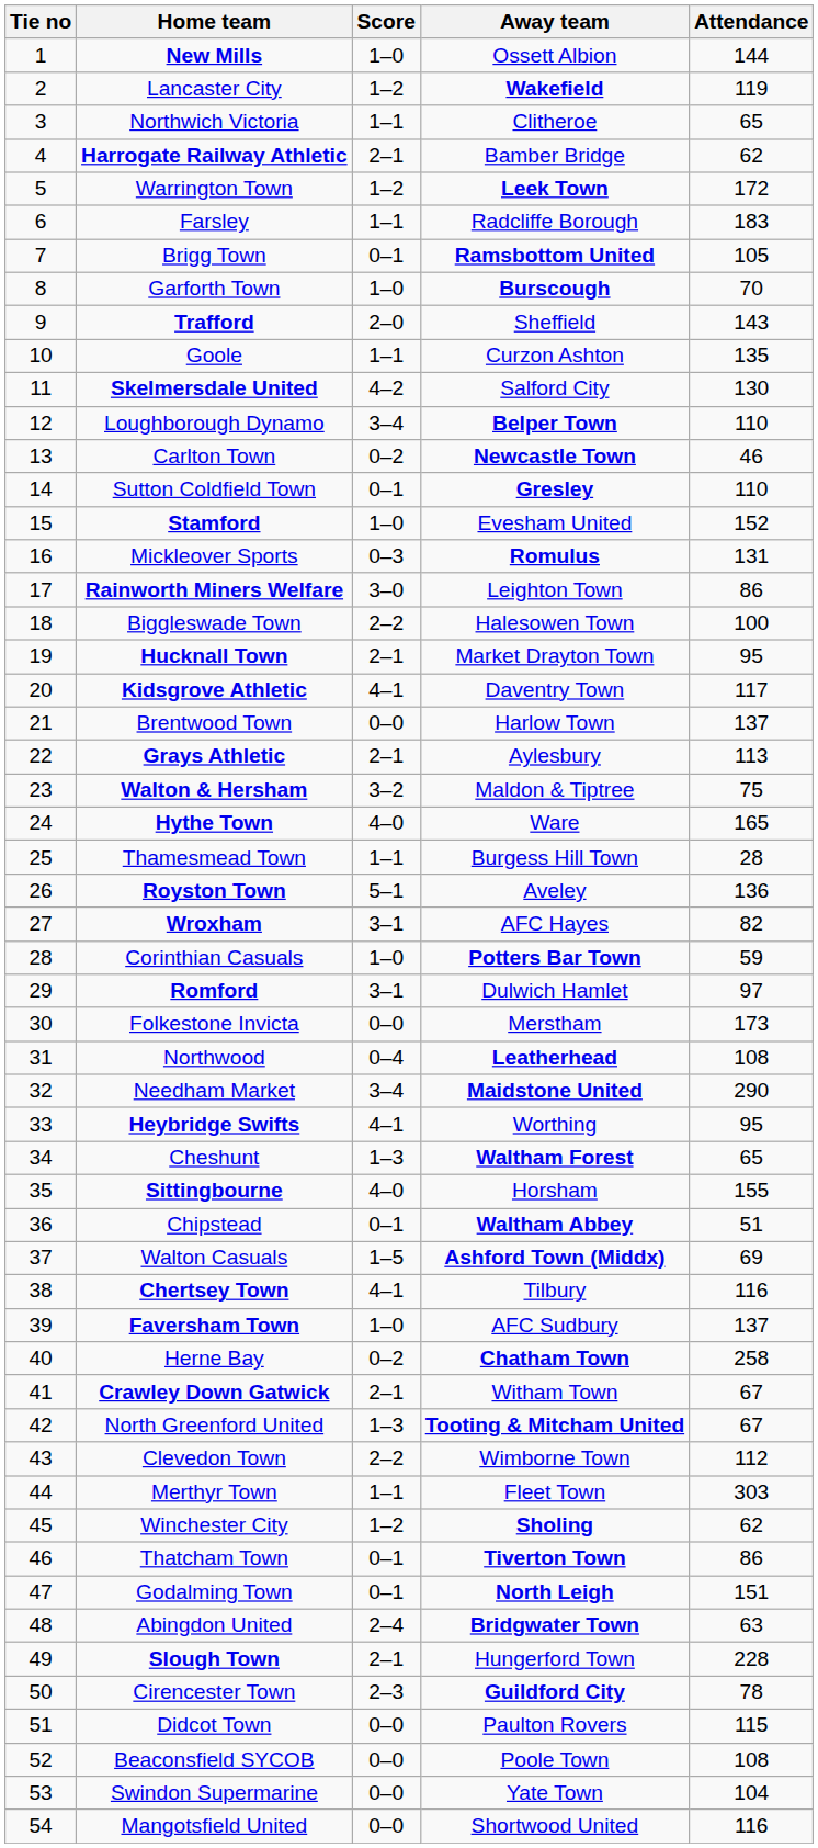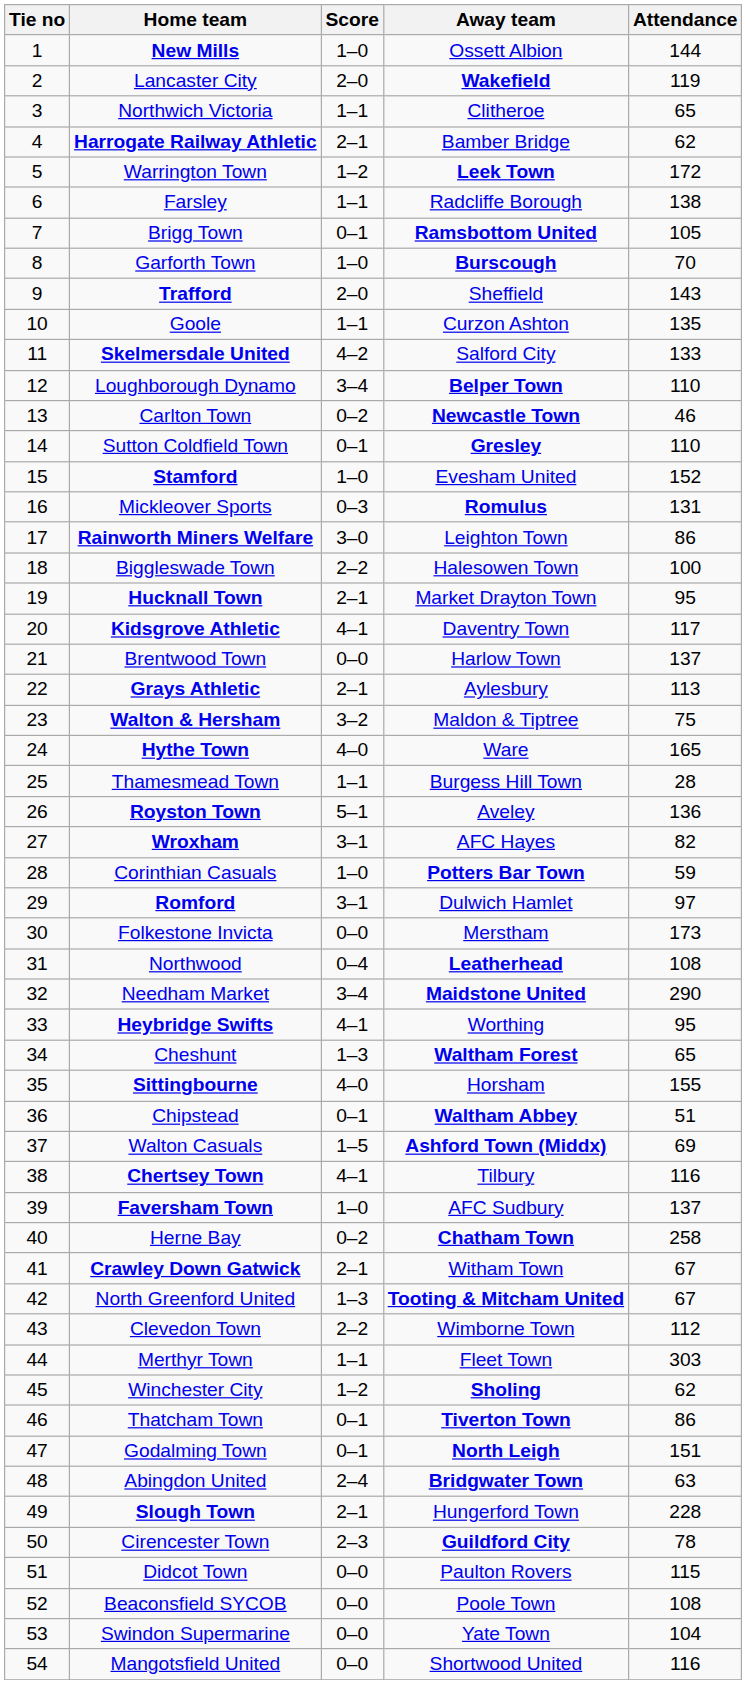Lancaster City | Score: 1–2 -> 2–0
Farsley | Attendance: 183 -> 138
Skelmersdale United | Attendance: 130 -> 133
